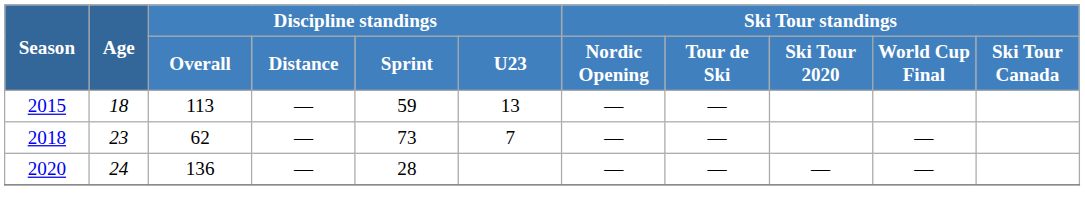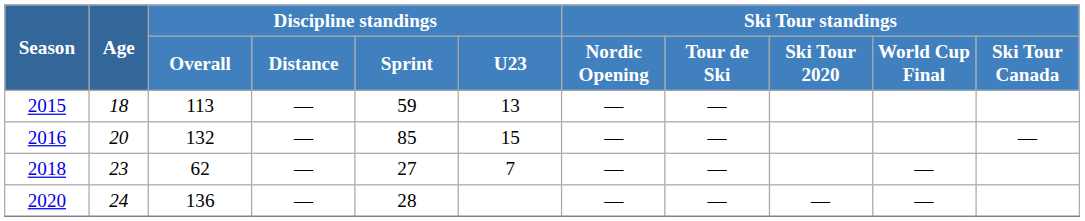+ row: 2016 | 20 | 132 | — | 85 | 15 | — | — | —
2018 | Discipline standings / Sprint: 73 -> 27
